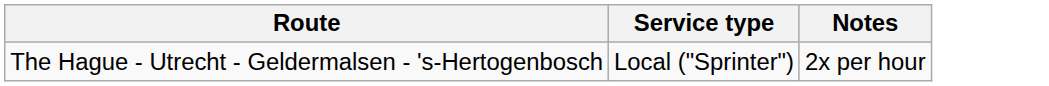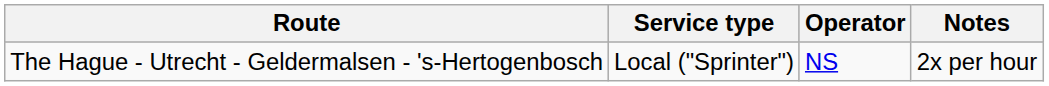+ column: Operator | NS
